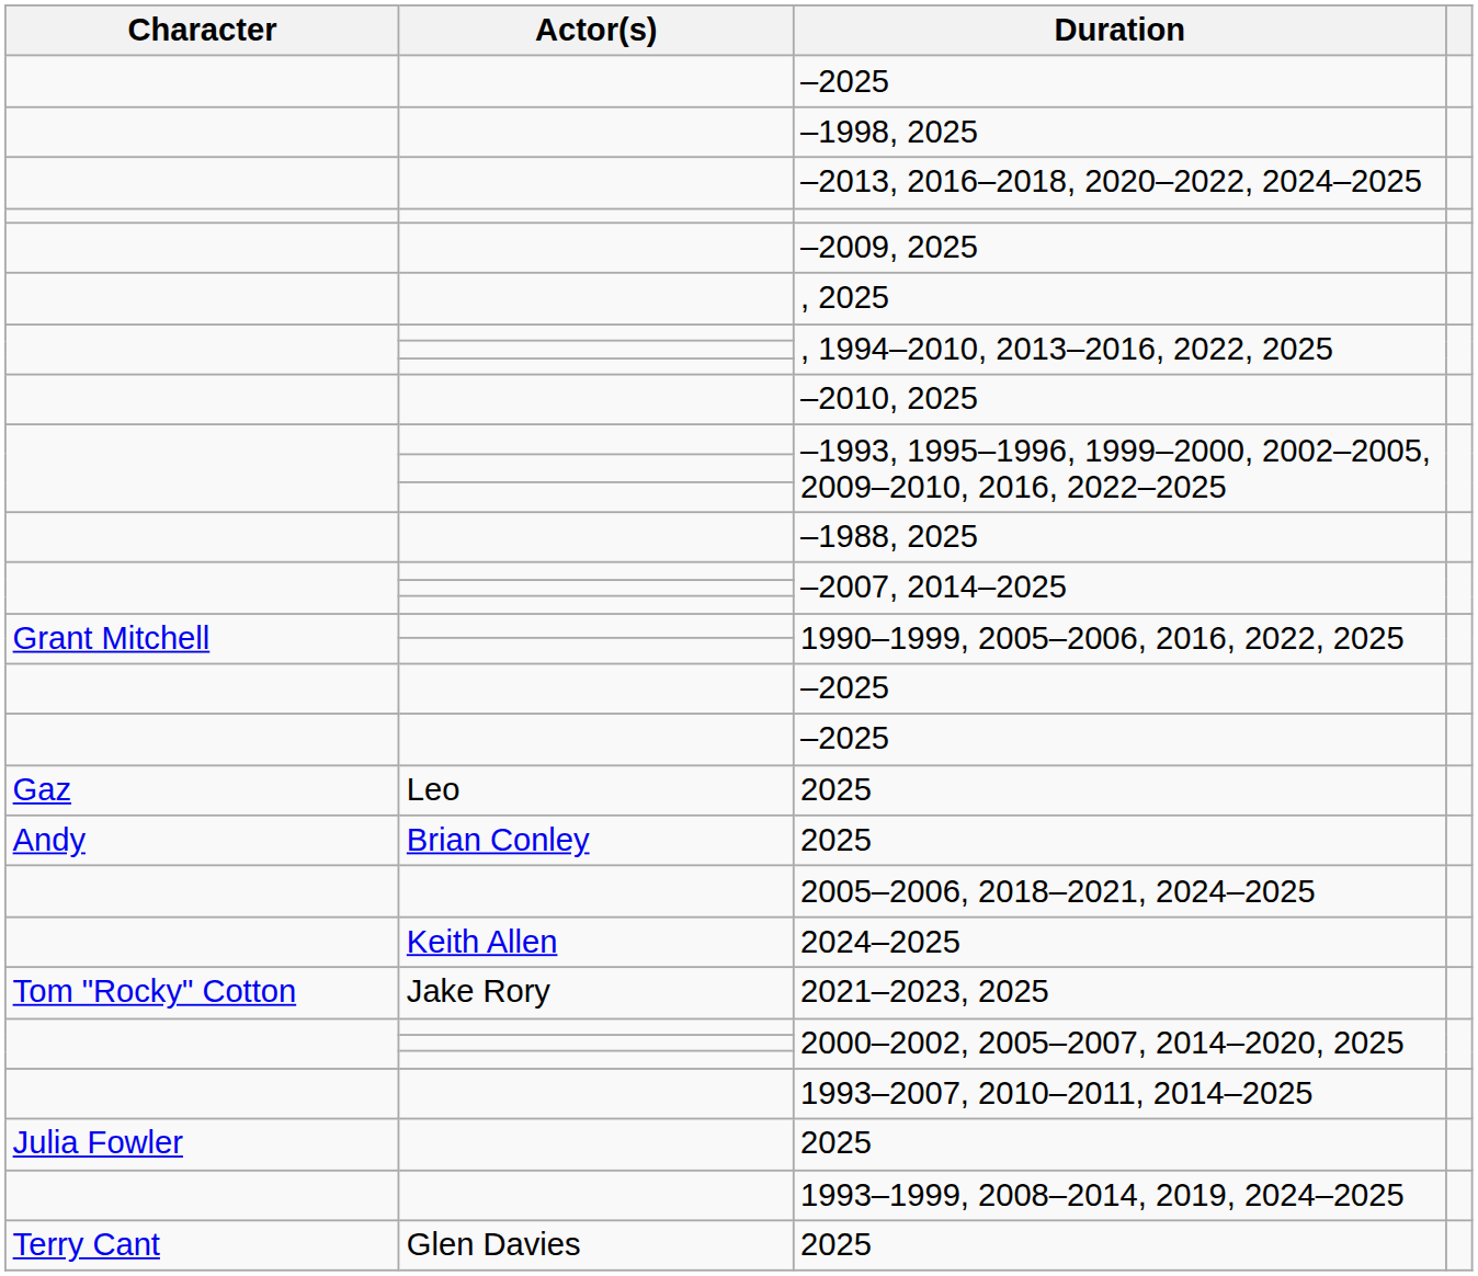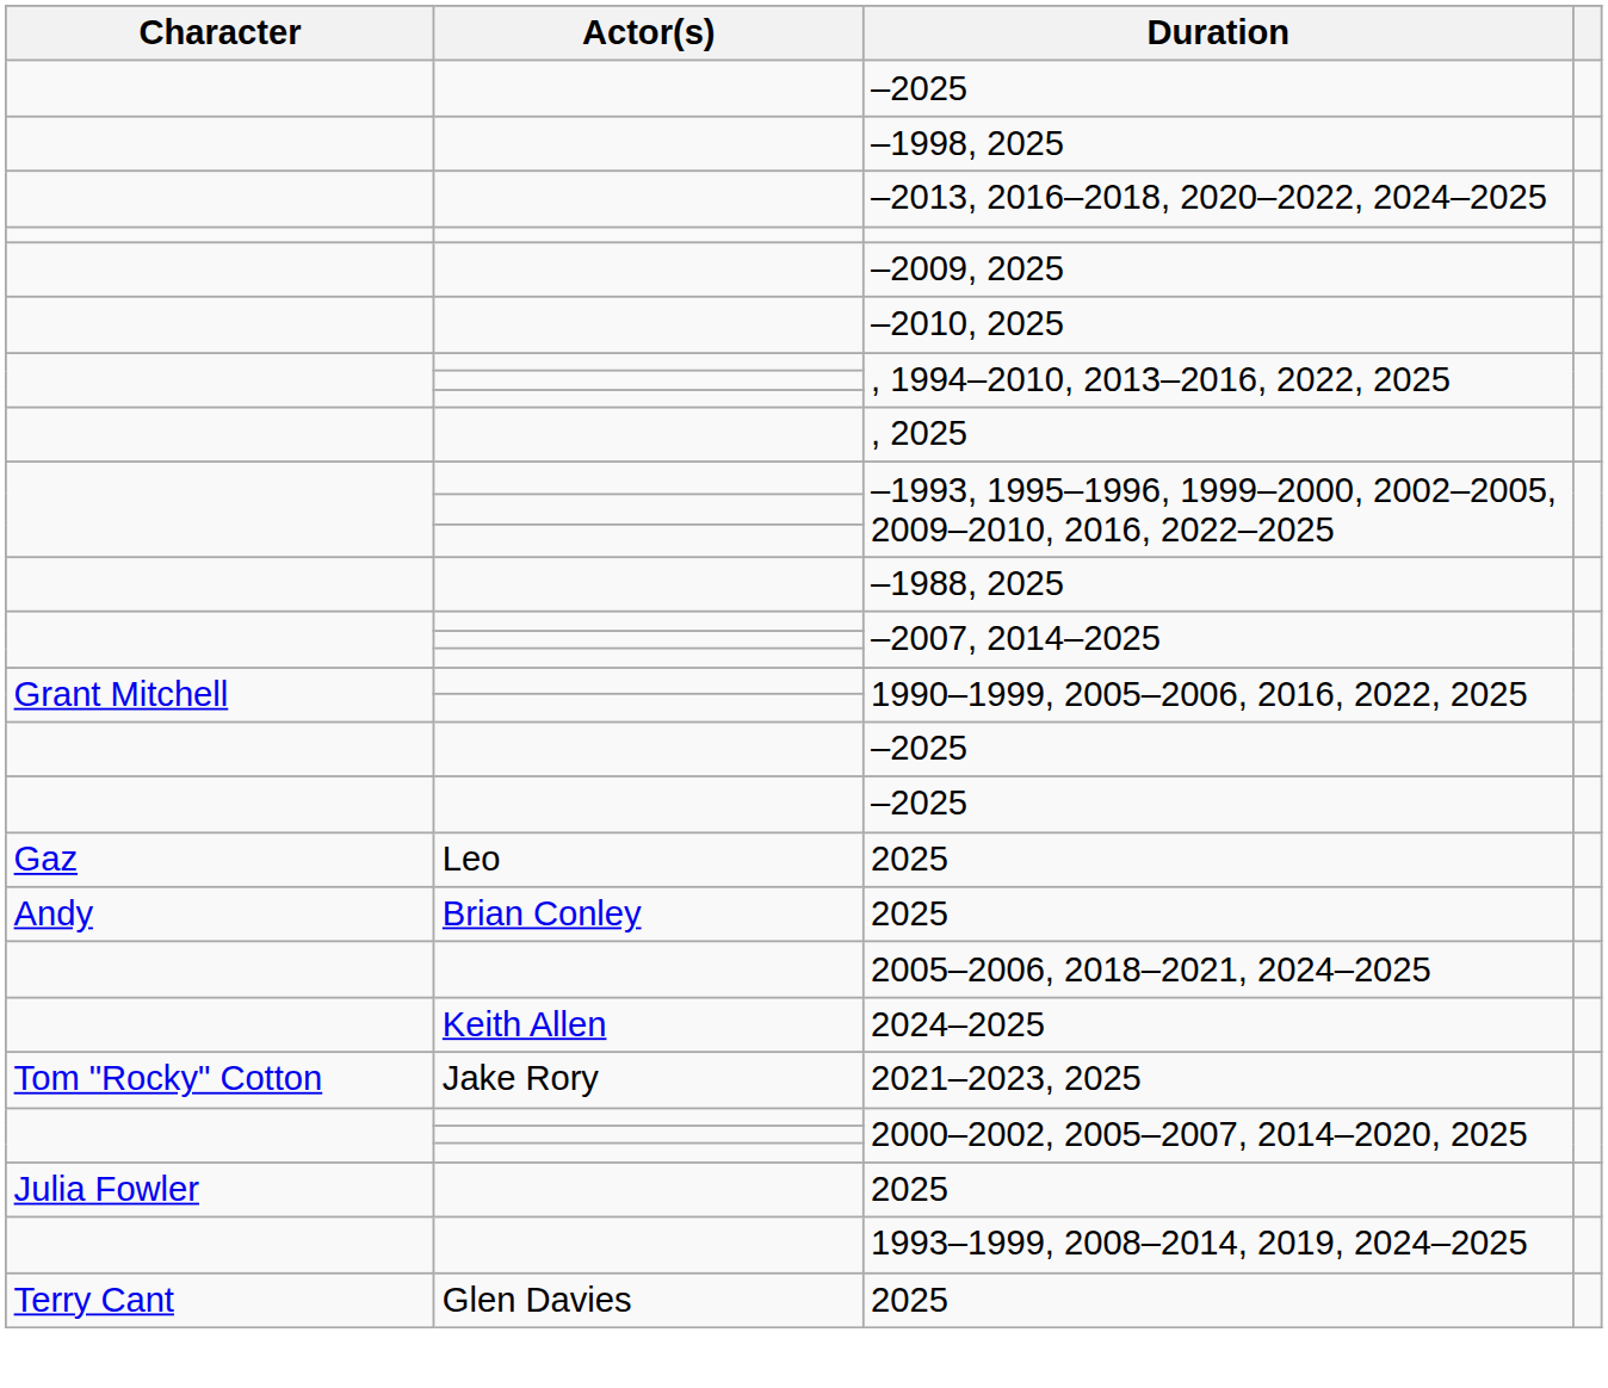rows swapped: –2010, 2025 <-> , 2025
- row: 1993–2007, 2010–2011, 2014–2025
